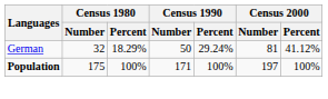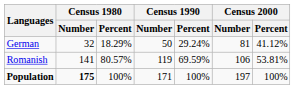+ row: Romanish | 141 | 80.57% | 119 | 69.59% | 106 | 53.81%
Population | Census 1980 / Number: normal -> bold
